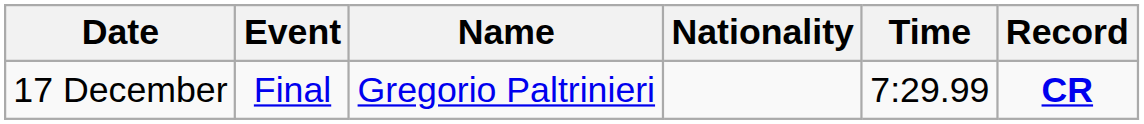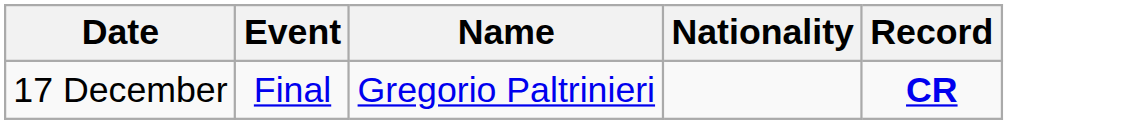- column: Time | 7:29.99
